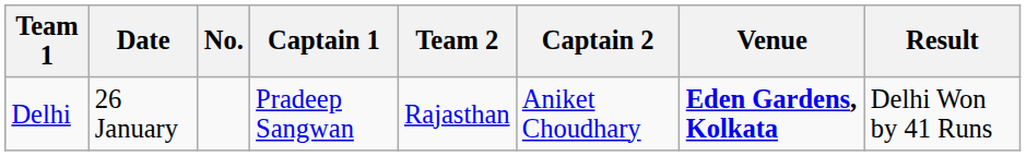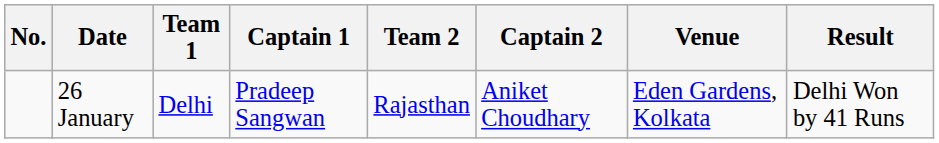columns swapped: No. <-> Team 1
26 January | Venue: bold -> normal
